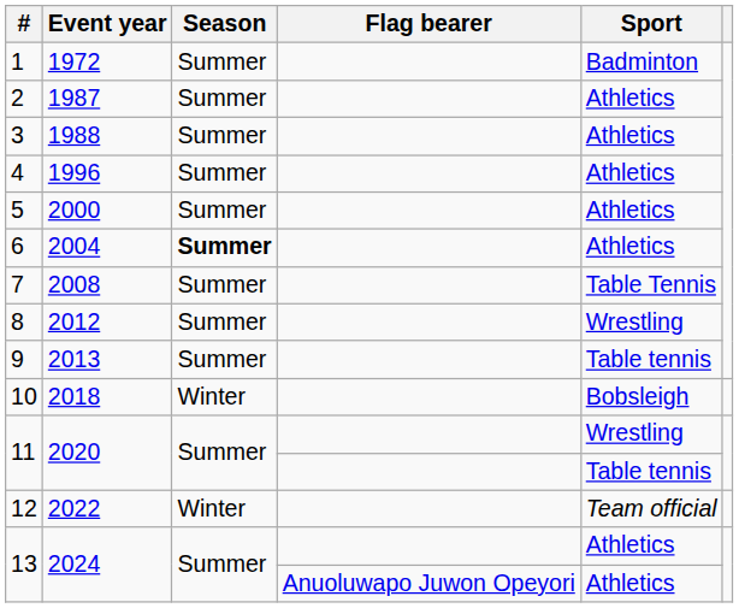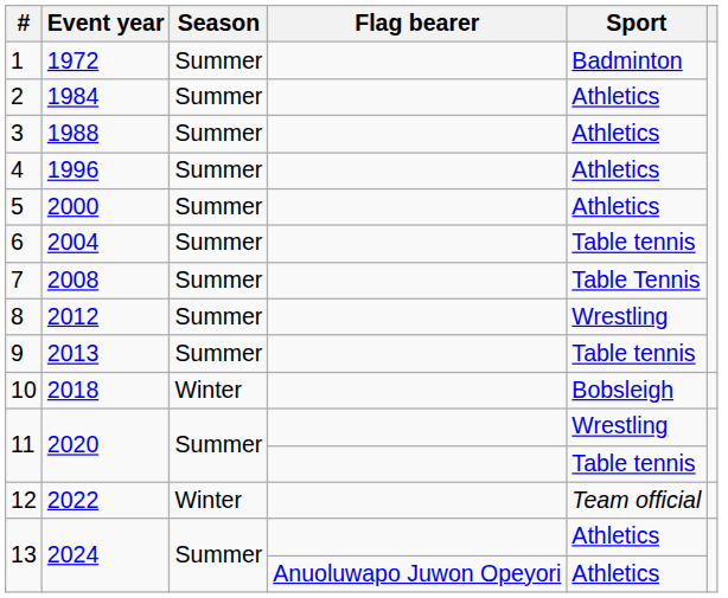2 | Event year: 1987 -> 1984
6 | Season: bold -> normal
6 | Sport: Athletics -> Table tennis
